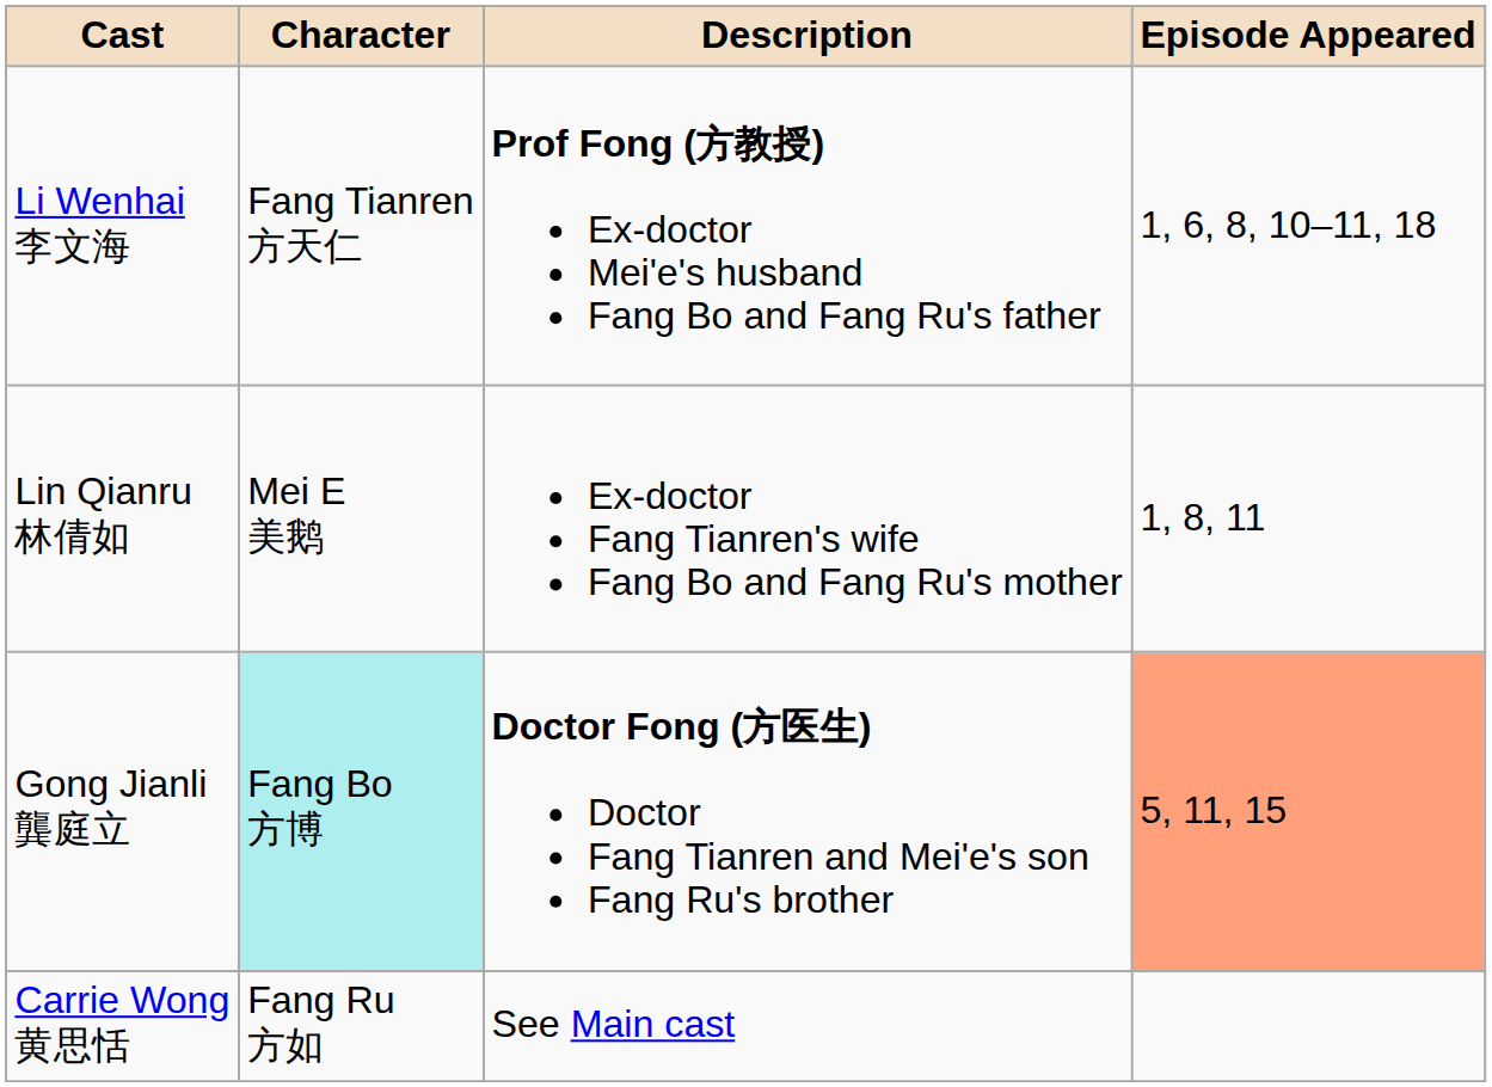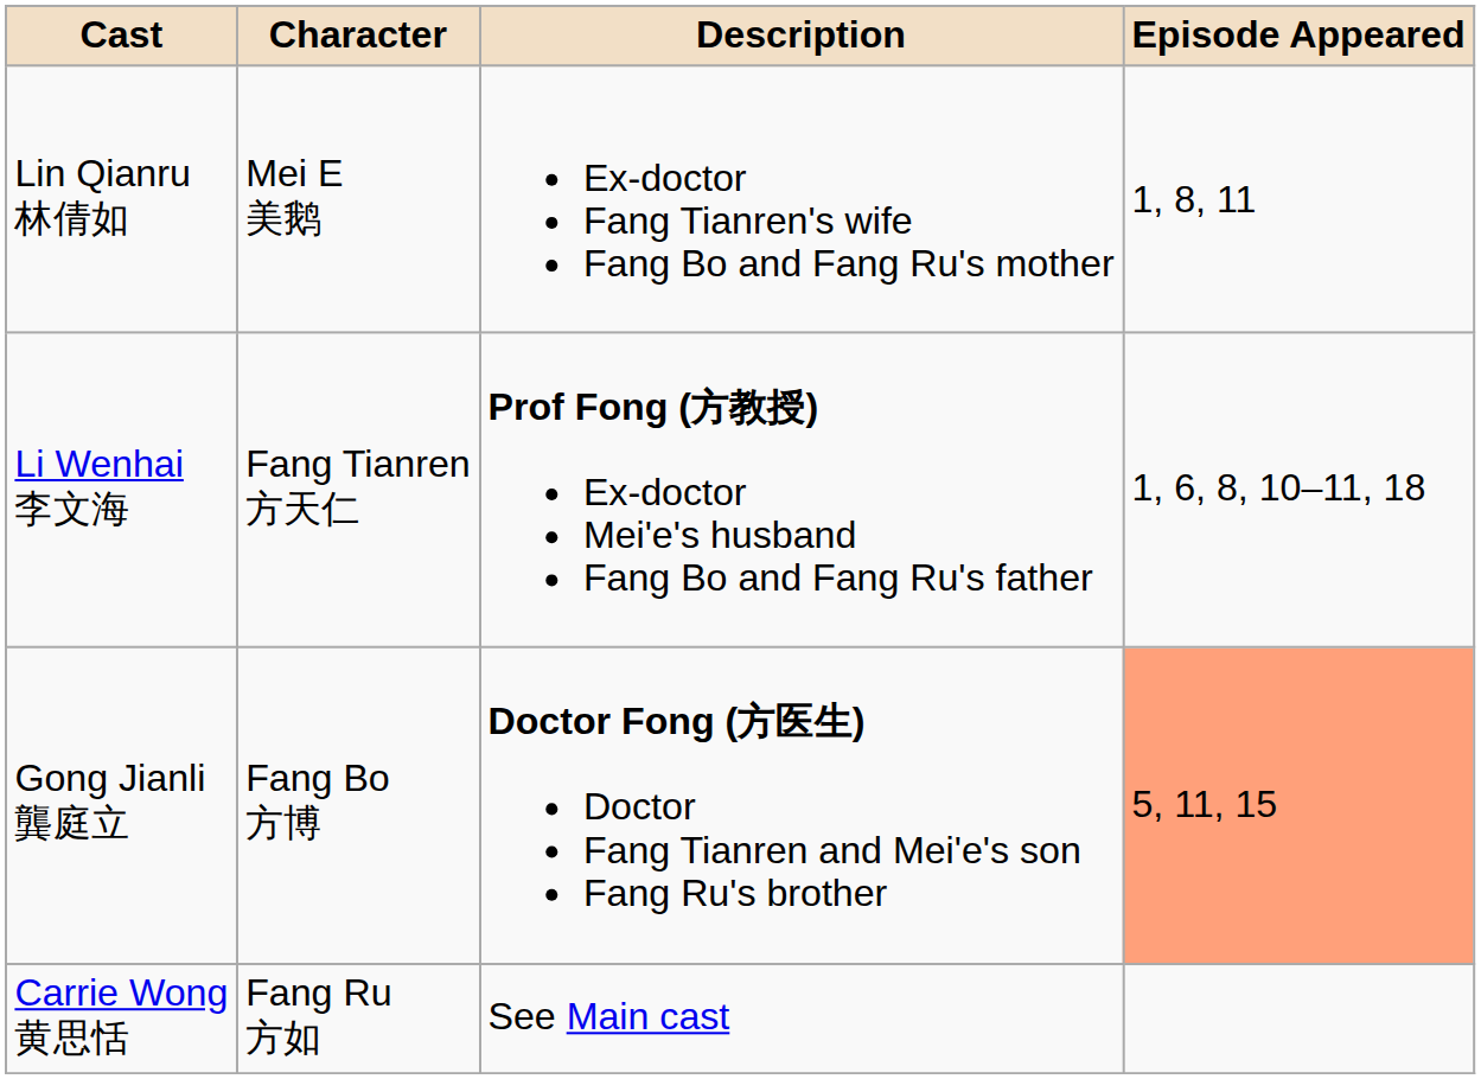rows swapped: Li Wenhai 李文海 <-> Lin Qianru 林倩如
Gong Jianli 龔庭立 | Character: paleturquoise background -> no background
